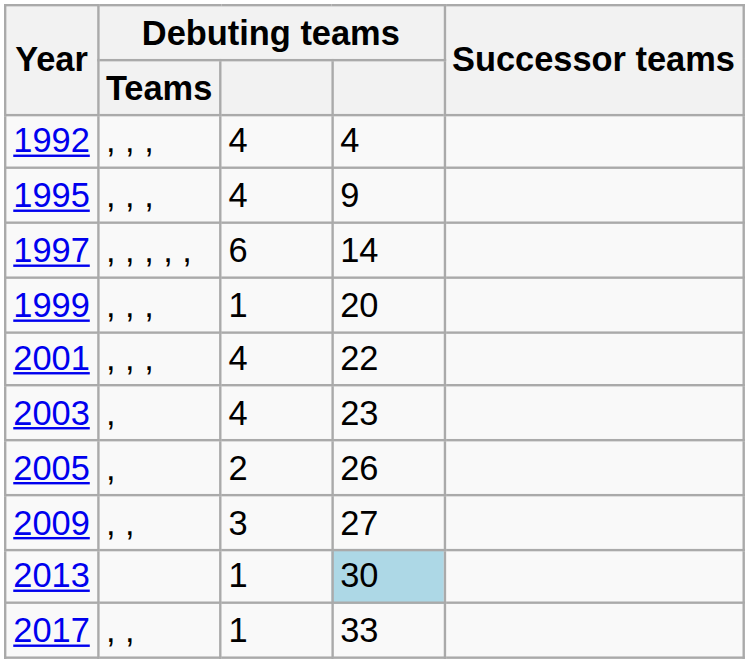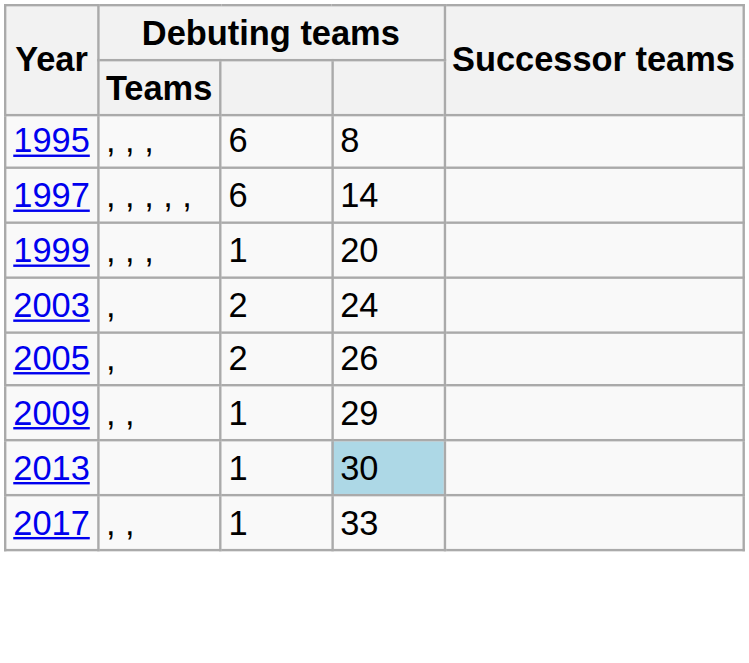- row: 1992 | , , , | 4 | 4
1995 | column 3: 4 -> 6
1995 | column 4: 9 -> 8
- row: 2001 | , , , | 4 | 22
2003 | column 3: 4 -> 2
2003 | column 4: 23 -> 24
2009 | column 3: 3 -> 1
2009 | column 4: 27 -> 29
